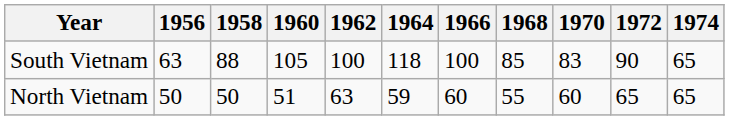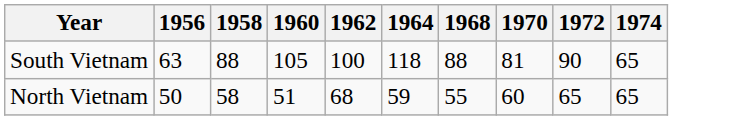- column: 1966 | 100 | 60
South Vietnam | 1968: 85 -> 88
South Vietnam | 1970: 83 -> 81
North Vietnam | 1958: 50 -> 58
North Vietnam | 1962: 63 -> 68
